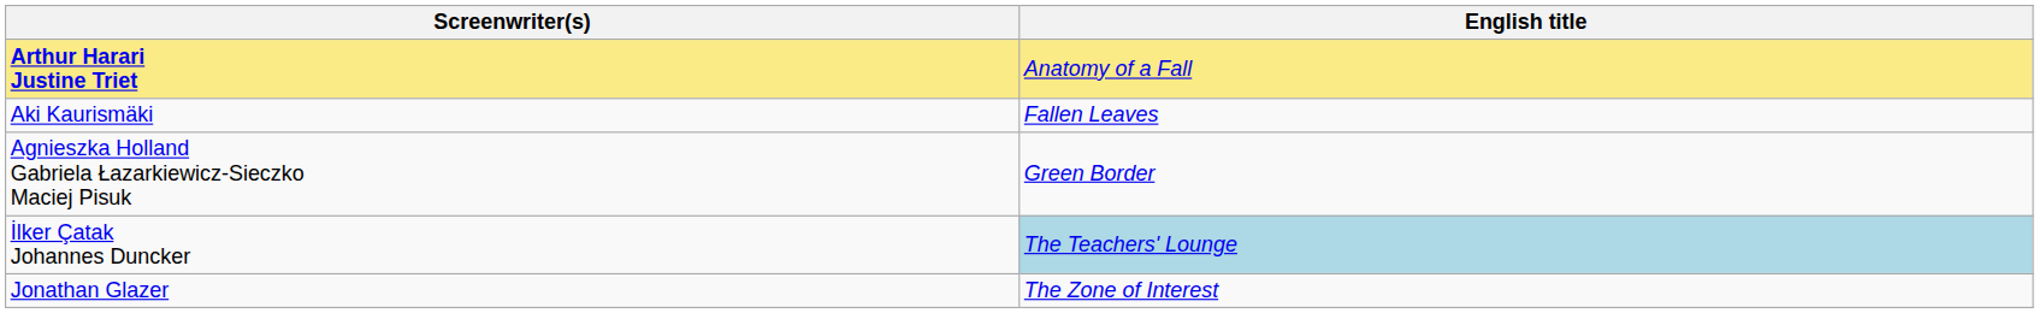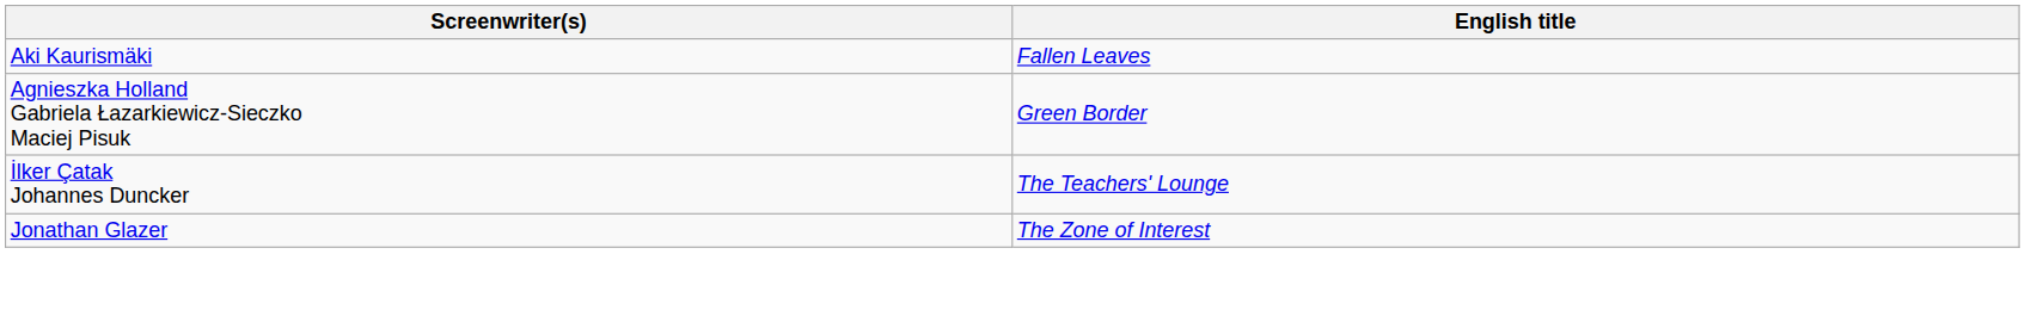- row: Arthur Harari Justine Triet | Anatomy of a Fall
İlker Çatak Johannes Duncker | English title: lightblue background -> no background
